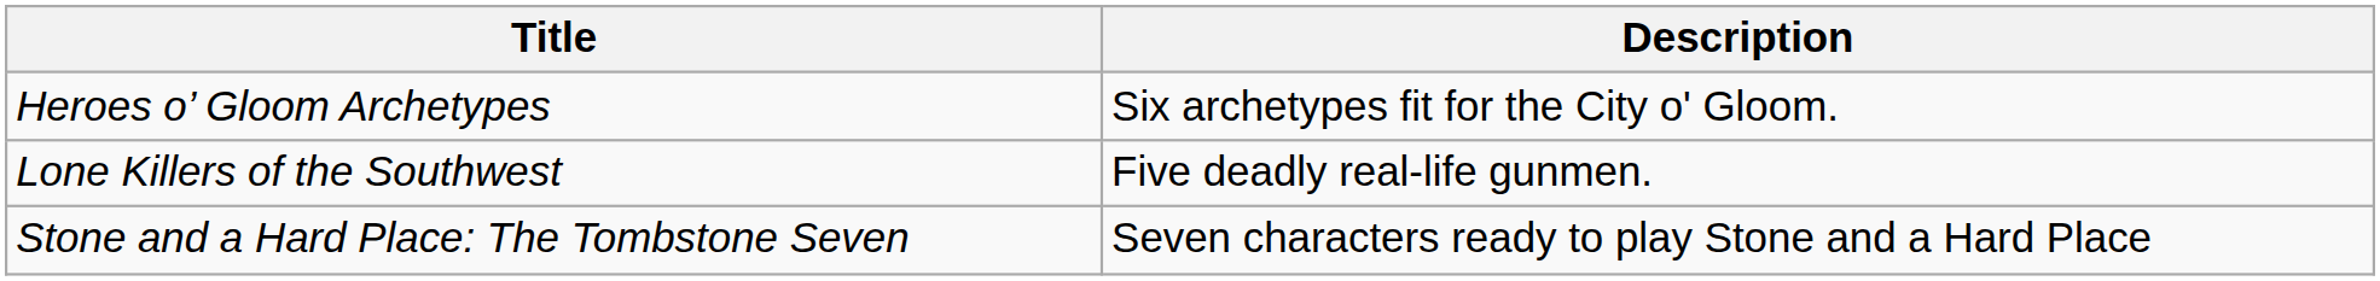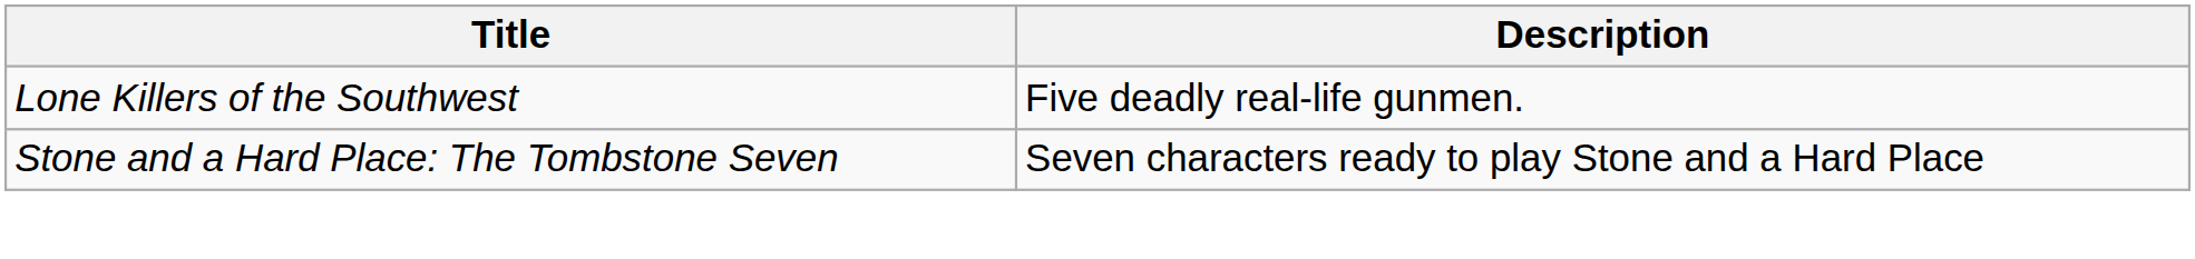- row: Heroes o’ Gloom Archetypes | Six archetypes fit for the City o' Gloom.
